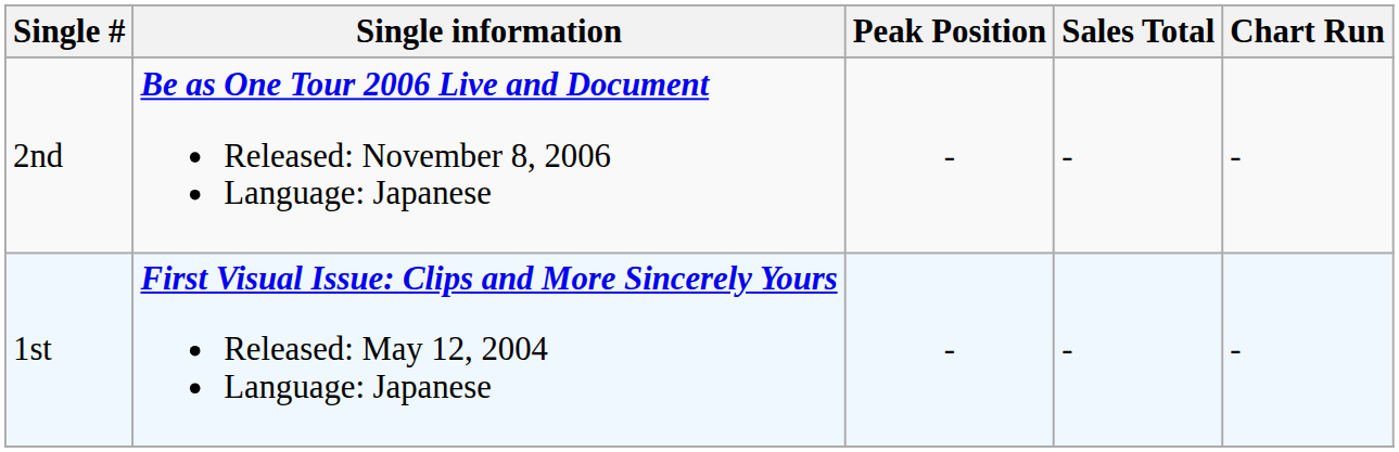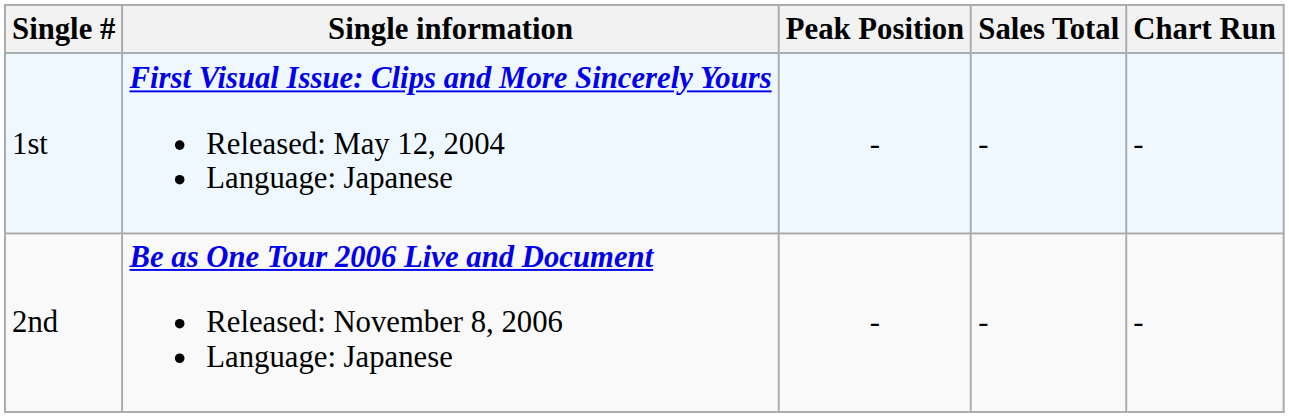rows swapped: 1st <-> 2nd
